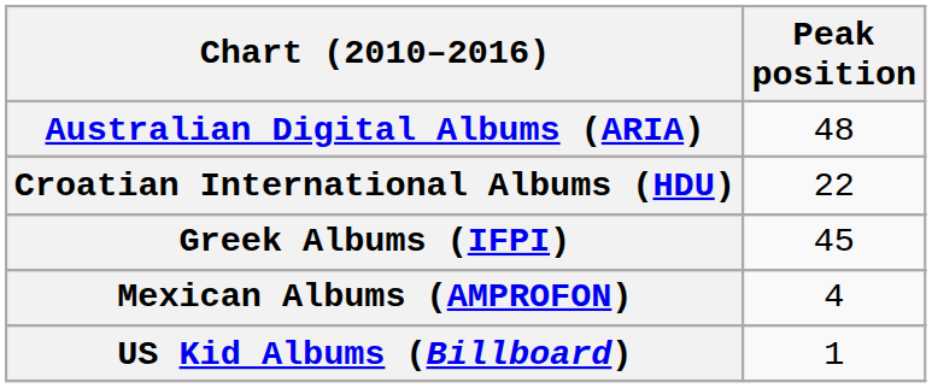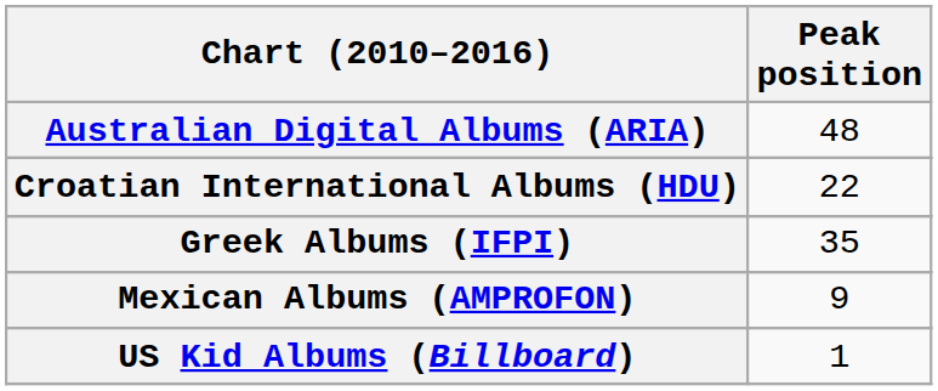Greek Albums (IFPI) | Peak position: 45 -> 35
Mexican Albums (AMPROFON) | Peak position: 4 -> 9
